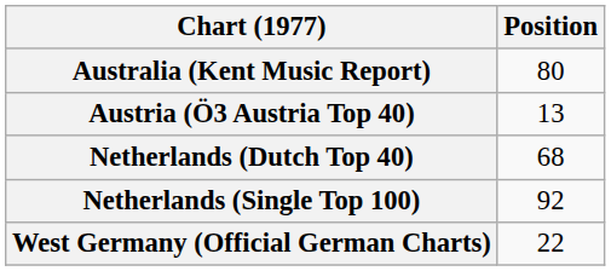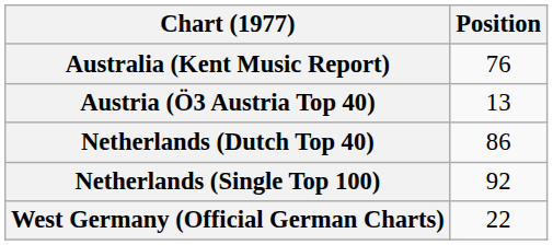Australia (Kent Music Report) | Position: 80 -> 76
Netherlands (Dutch Top 40) | Position: 68 -> 86
